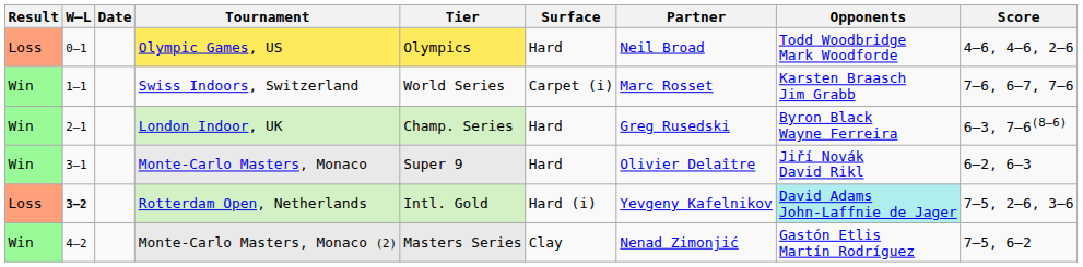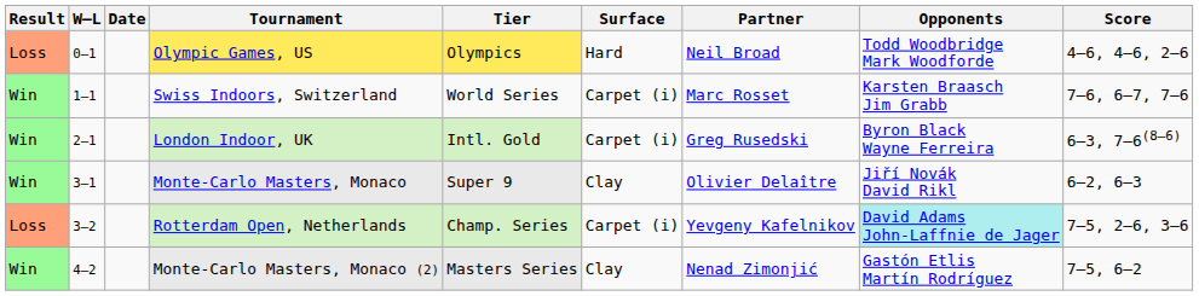London Indoor, UK | Tier: Champ. Series -> Intl. Gold
London Indoor, UK | Surface: Hard -> Carpet (i)
Monte-Carlo Masters, Monaco | Surface: Hard -> Clay
Rotterdam Open, Netherlands | W–L: bold -> normal
Rotterdam Open, Netherlands | Tier: Intl. Gold -> Champ. Series
Rotterdam Open, Netherlands | Surface: Hard (i) -> Carpet (i)
